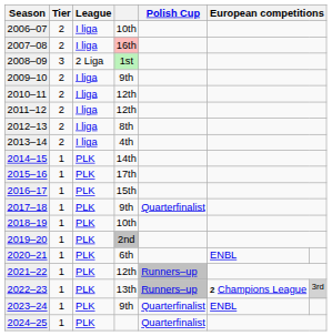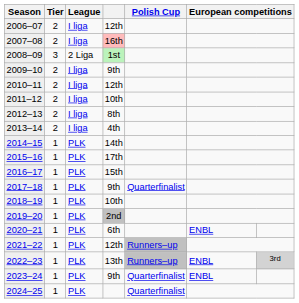2006–07 | column 4: 10th -> 12th
2011–12 | column 4: 12th -> 10th
2022–23 | column 6: 2 Champions League -> ENBL
